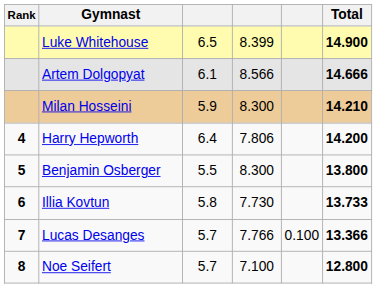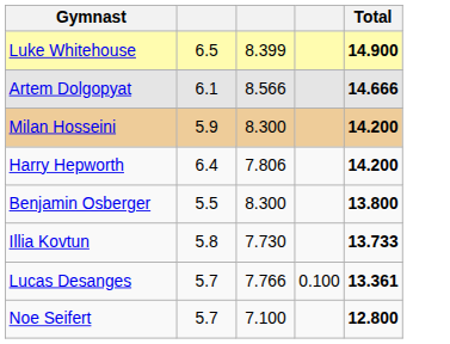- column: Rank | 4 | 5 | 6 | 7 | 8
Milan Hosseini | Total: 14.210 -> 14.200
Lucas Desanges | Total: 13.366 -> 13.361
